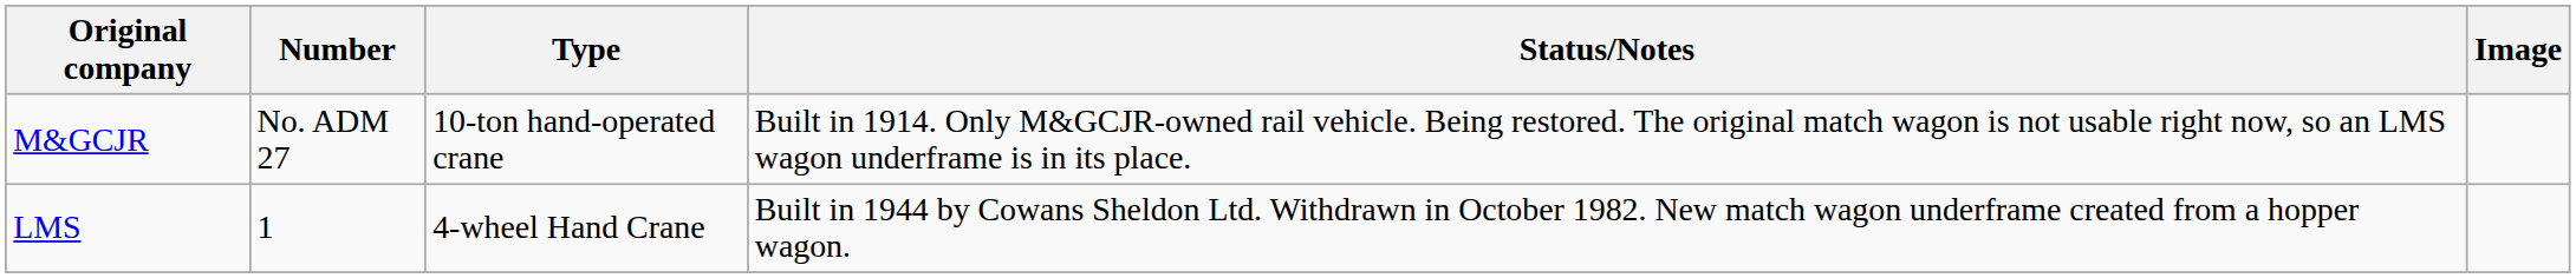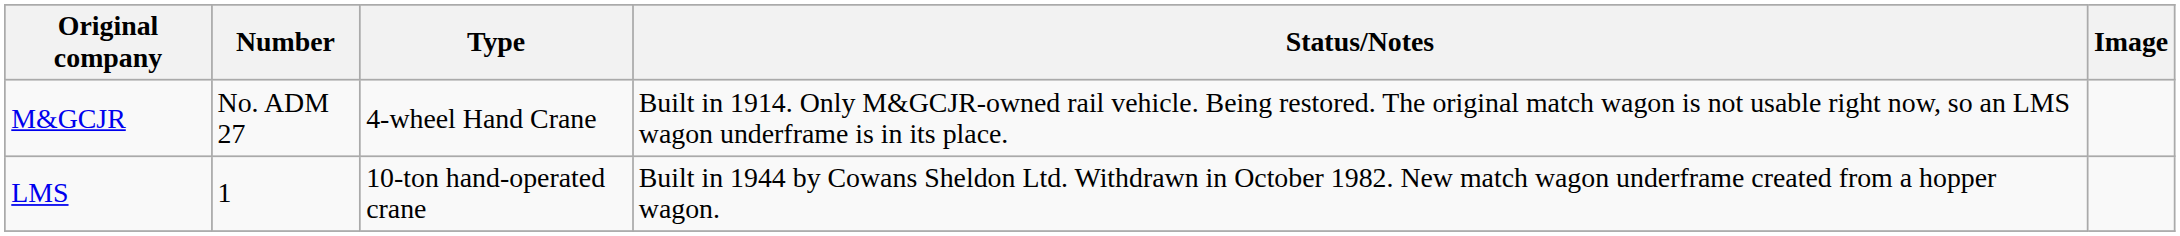M&GCJR | Type: 10-ton hand-operated crane -> 4-wheel Hand Crane
LMS | Type: 4-wheel Hand Crane -> 10-ton hand-operated crane
